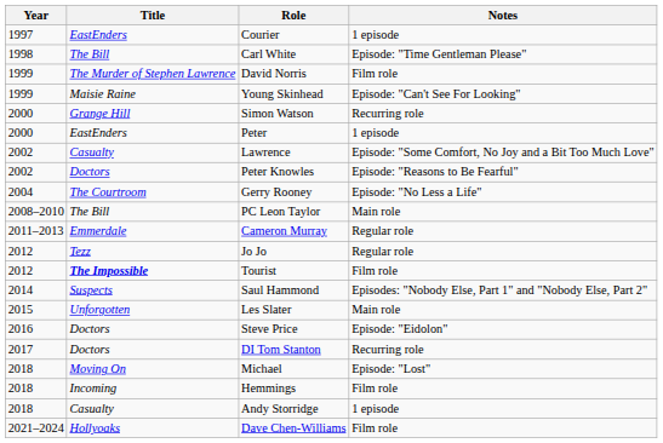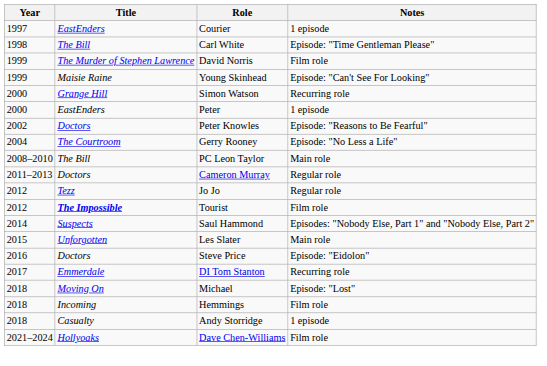- row: 2002 | Casualty | Lawrence | Episode: "Some Comfort, No Joy and a Bit Too Much Love"
Cameron Murray | Title: Emmerdale -> Doctors
DI Tom Stanton | Title: Doctors -> Emmerdale
